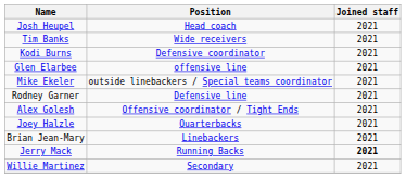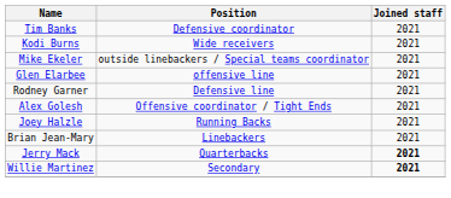- row: Josh Heupel | Head coach | 2021
Tim Banks | Position: Wide receivers -> Defensive coordinator
Kodi Burns | Position: Defensive coordinator -> Wide receivers
rows swapped: Mike Ekeler <-> Glen Elarbee
Joey Halzle | Position: Quarterbacks -> Running Backs
Jerry Mack | Position: Running Backs -> Quarterbacks
Willie Martinez | Joined staff: normal -> bold
